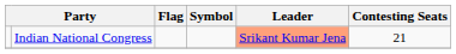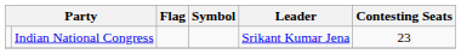Indian National Congress | Leader: lightsalmon background -> no background
Indian National Congress | Contesting Seats: 21 -> 23
